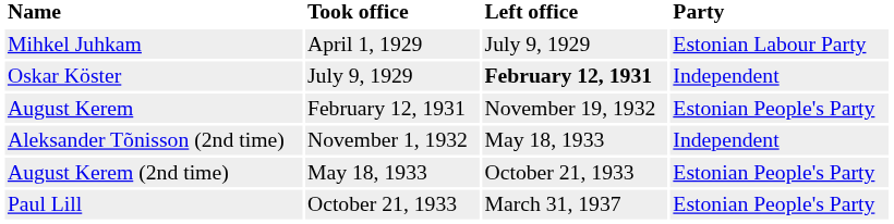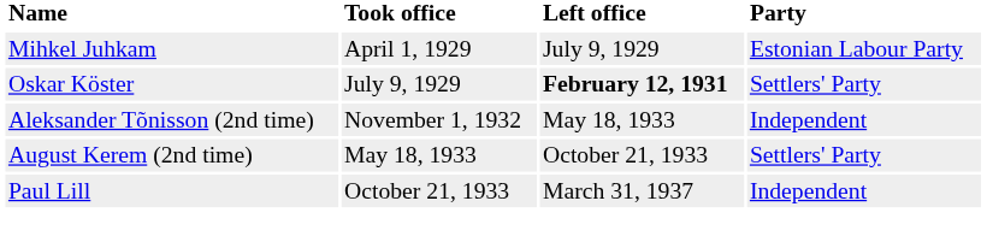Oskar Köster | Party: Independent -> Settlers' Party
- row: August Kerem | February 12, 1931 | November 19, 1932 | Estonian People's Party
August Kerem (2nd time) | Party: Estonian People's Party -> Settlers' Party
Paul Lill | Party: Estonian People's Party -> Independent
